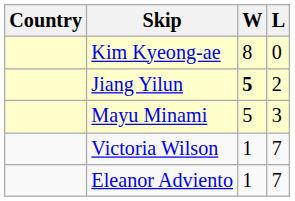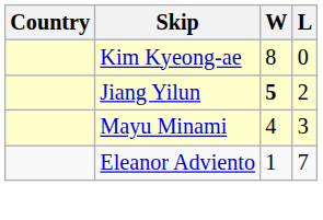Mayu Minami | W: 5 -> 4
- row: Victoria Wilson | 1 | 7
